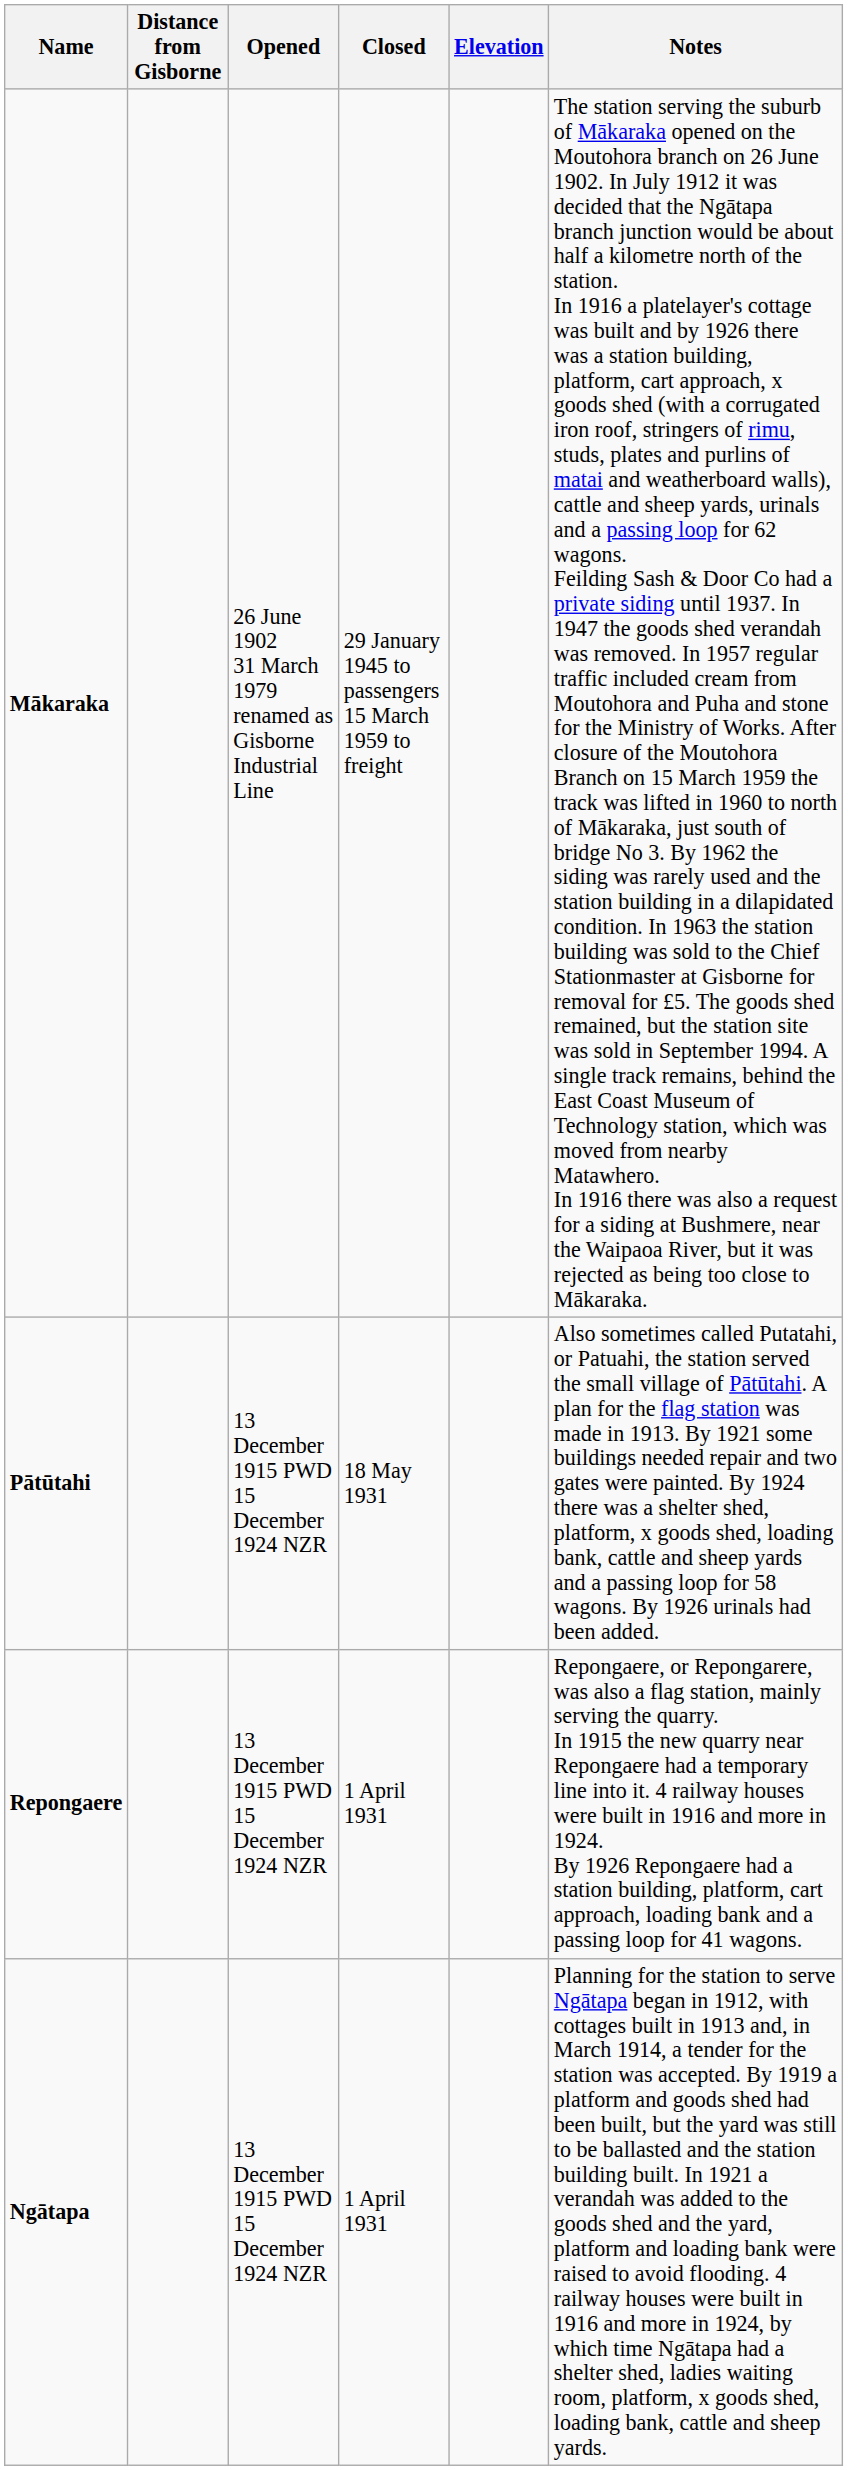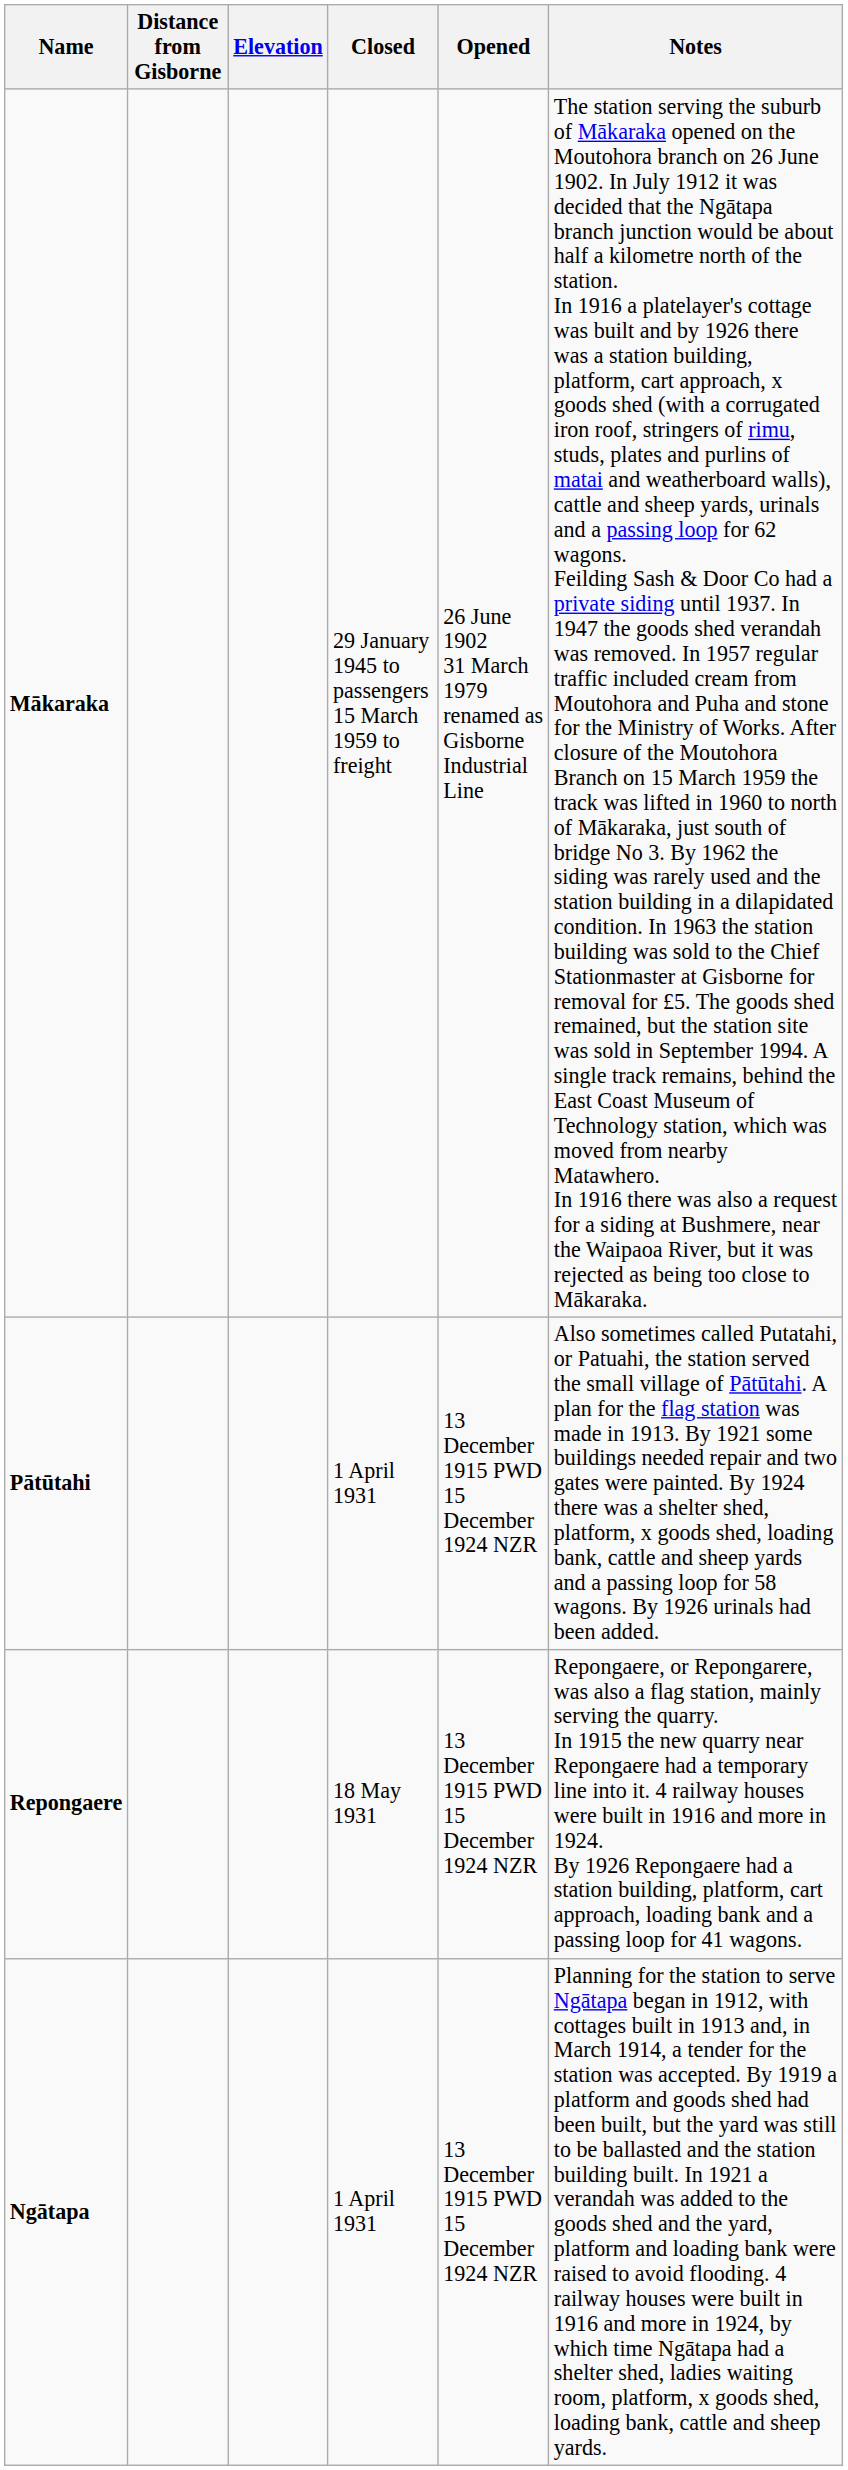columns swapped: Opened <-> Elevation
Pātūtahi | Closed: 18 May 1931 -> 1 April 1931
Repongaere | Closed: 1 April 1931 -> 18 May 1931
